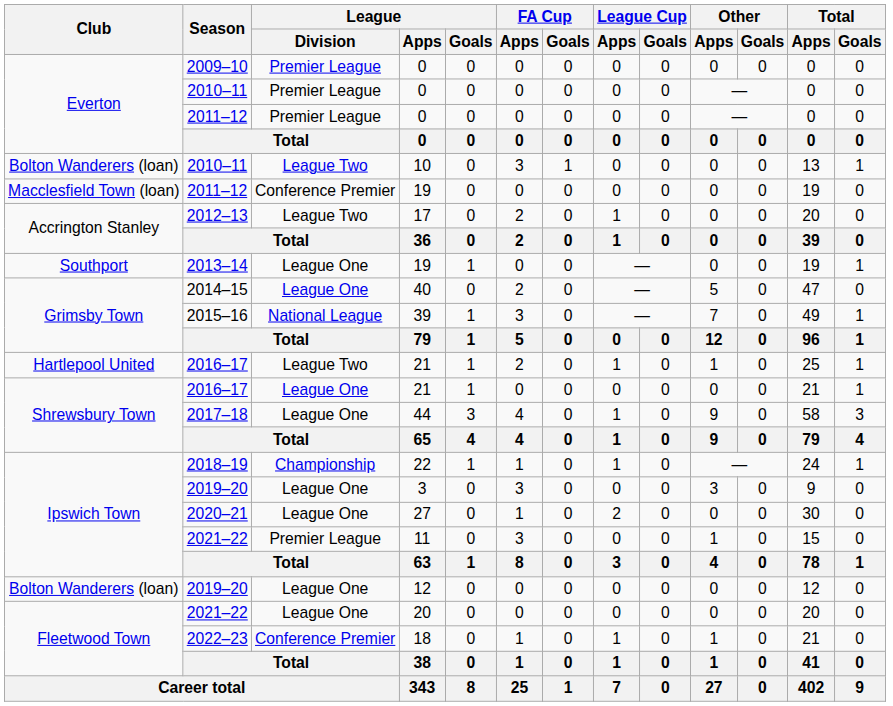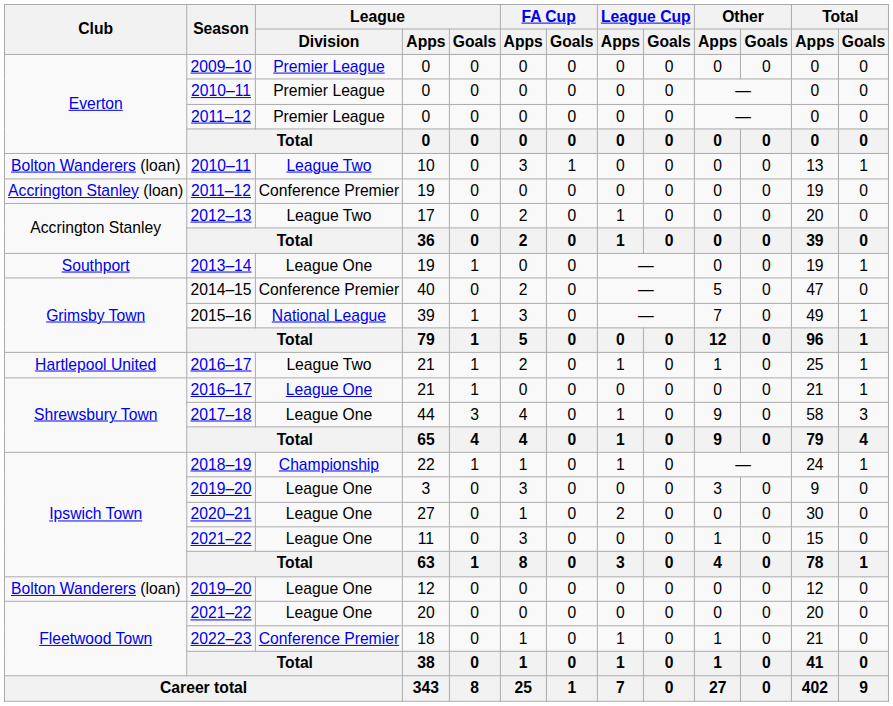2011–12 / 19 | Club: Macclesfield Town (loan) -> Accrington Stanley (loan)
40 | League / Division: League One -> Conference Premier
11 | League / Division: Premier League -> League One
